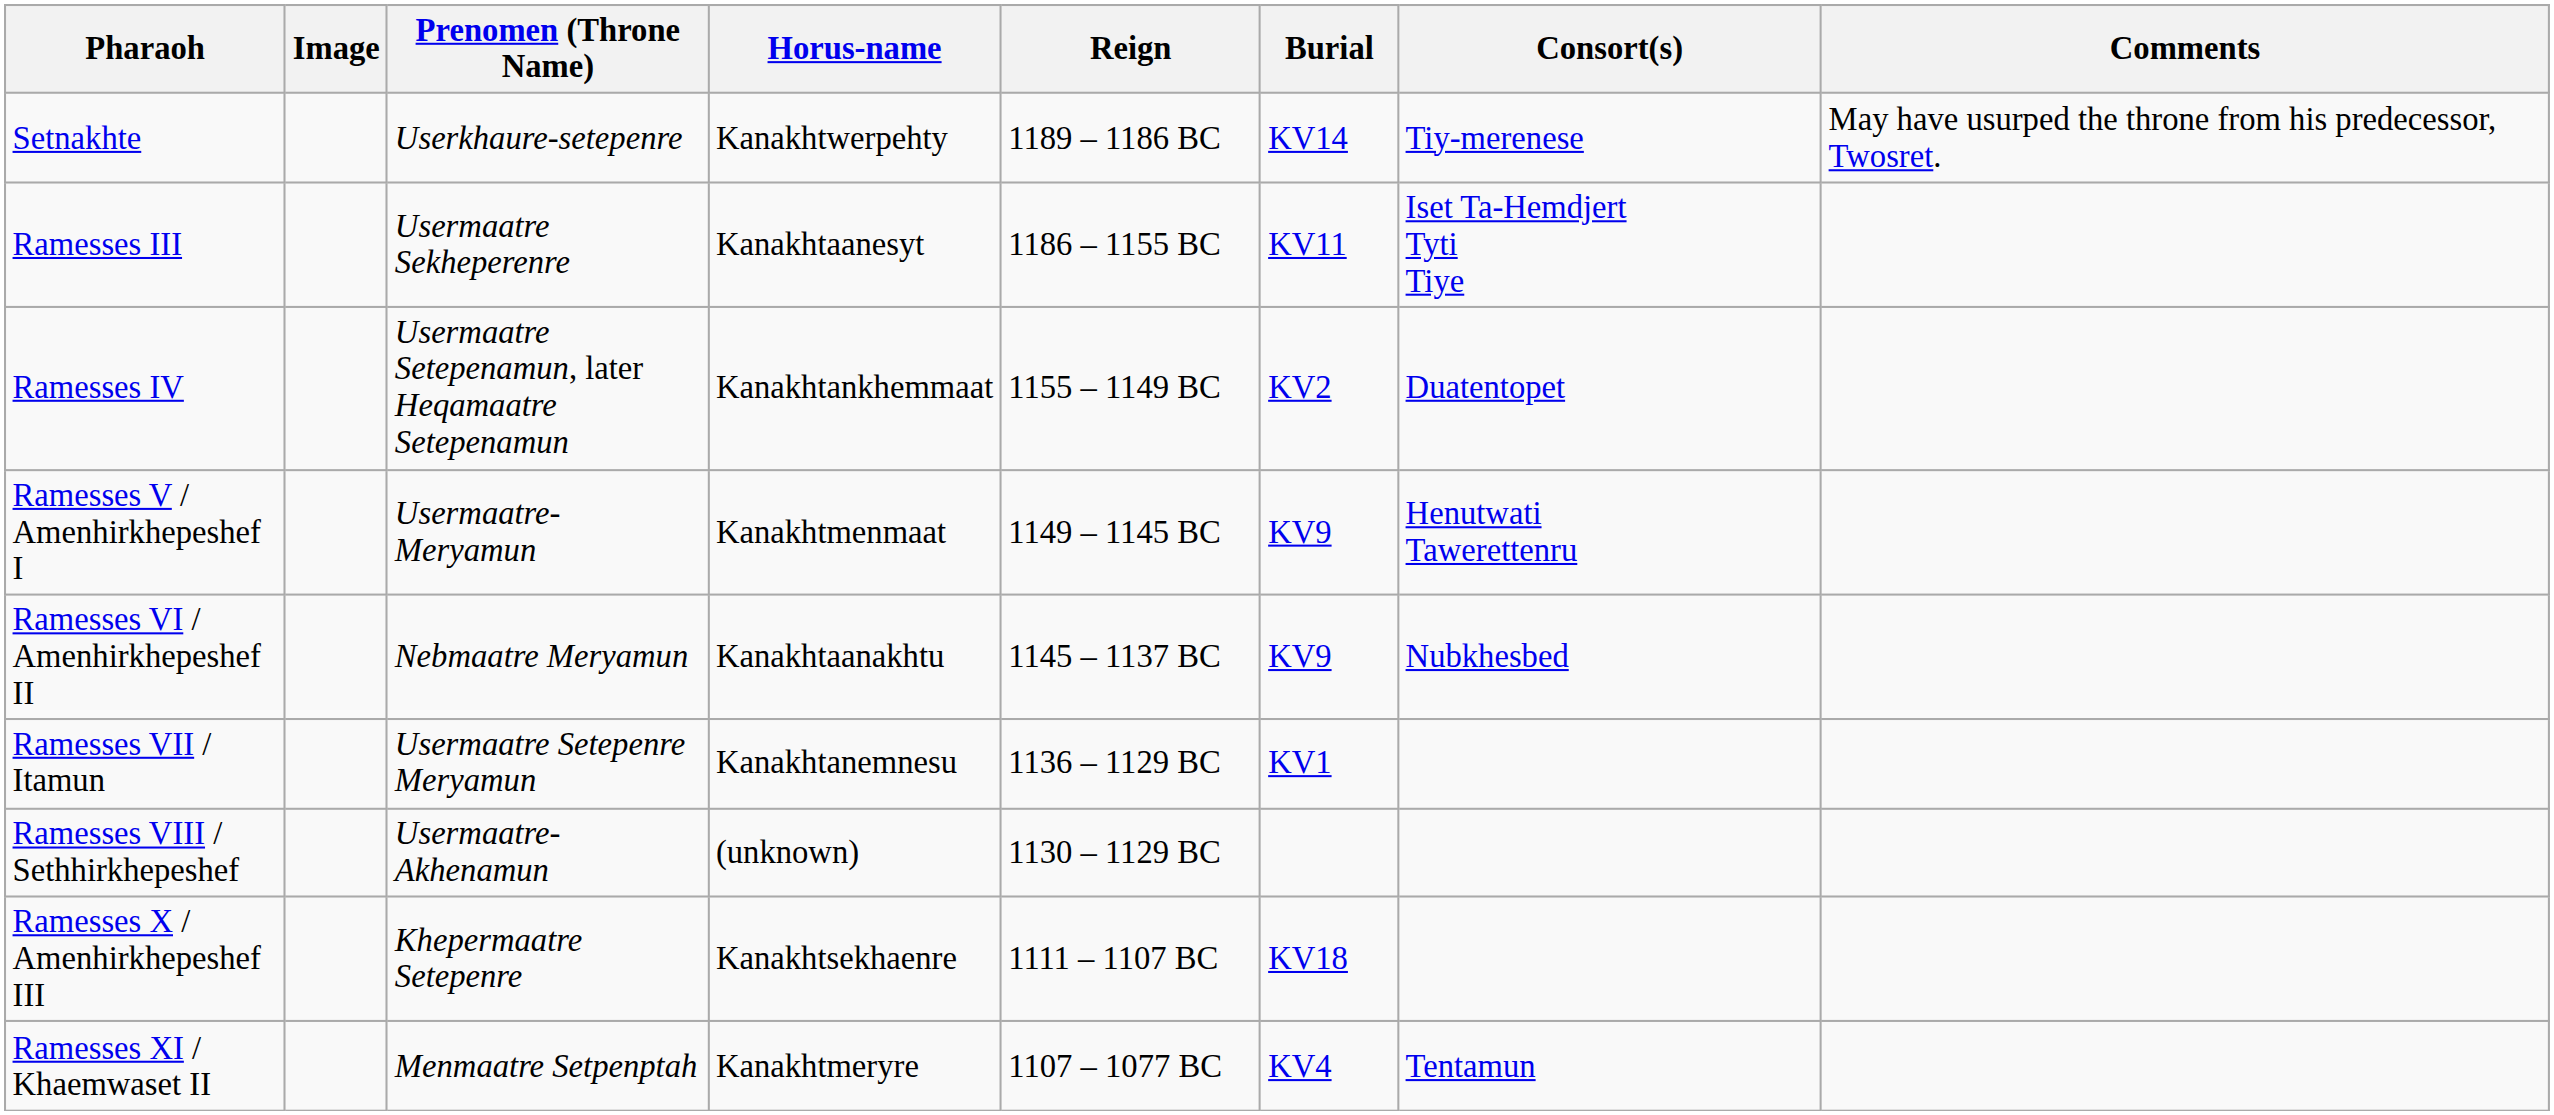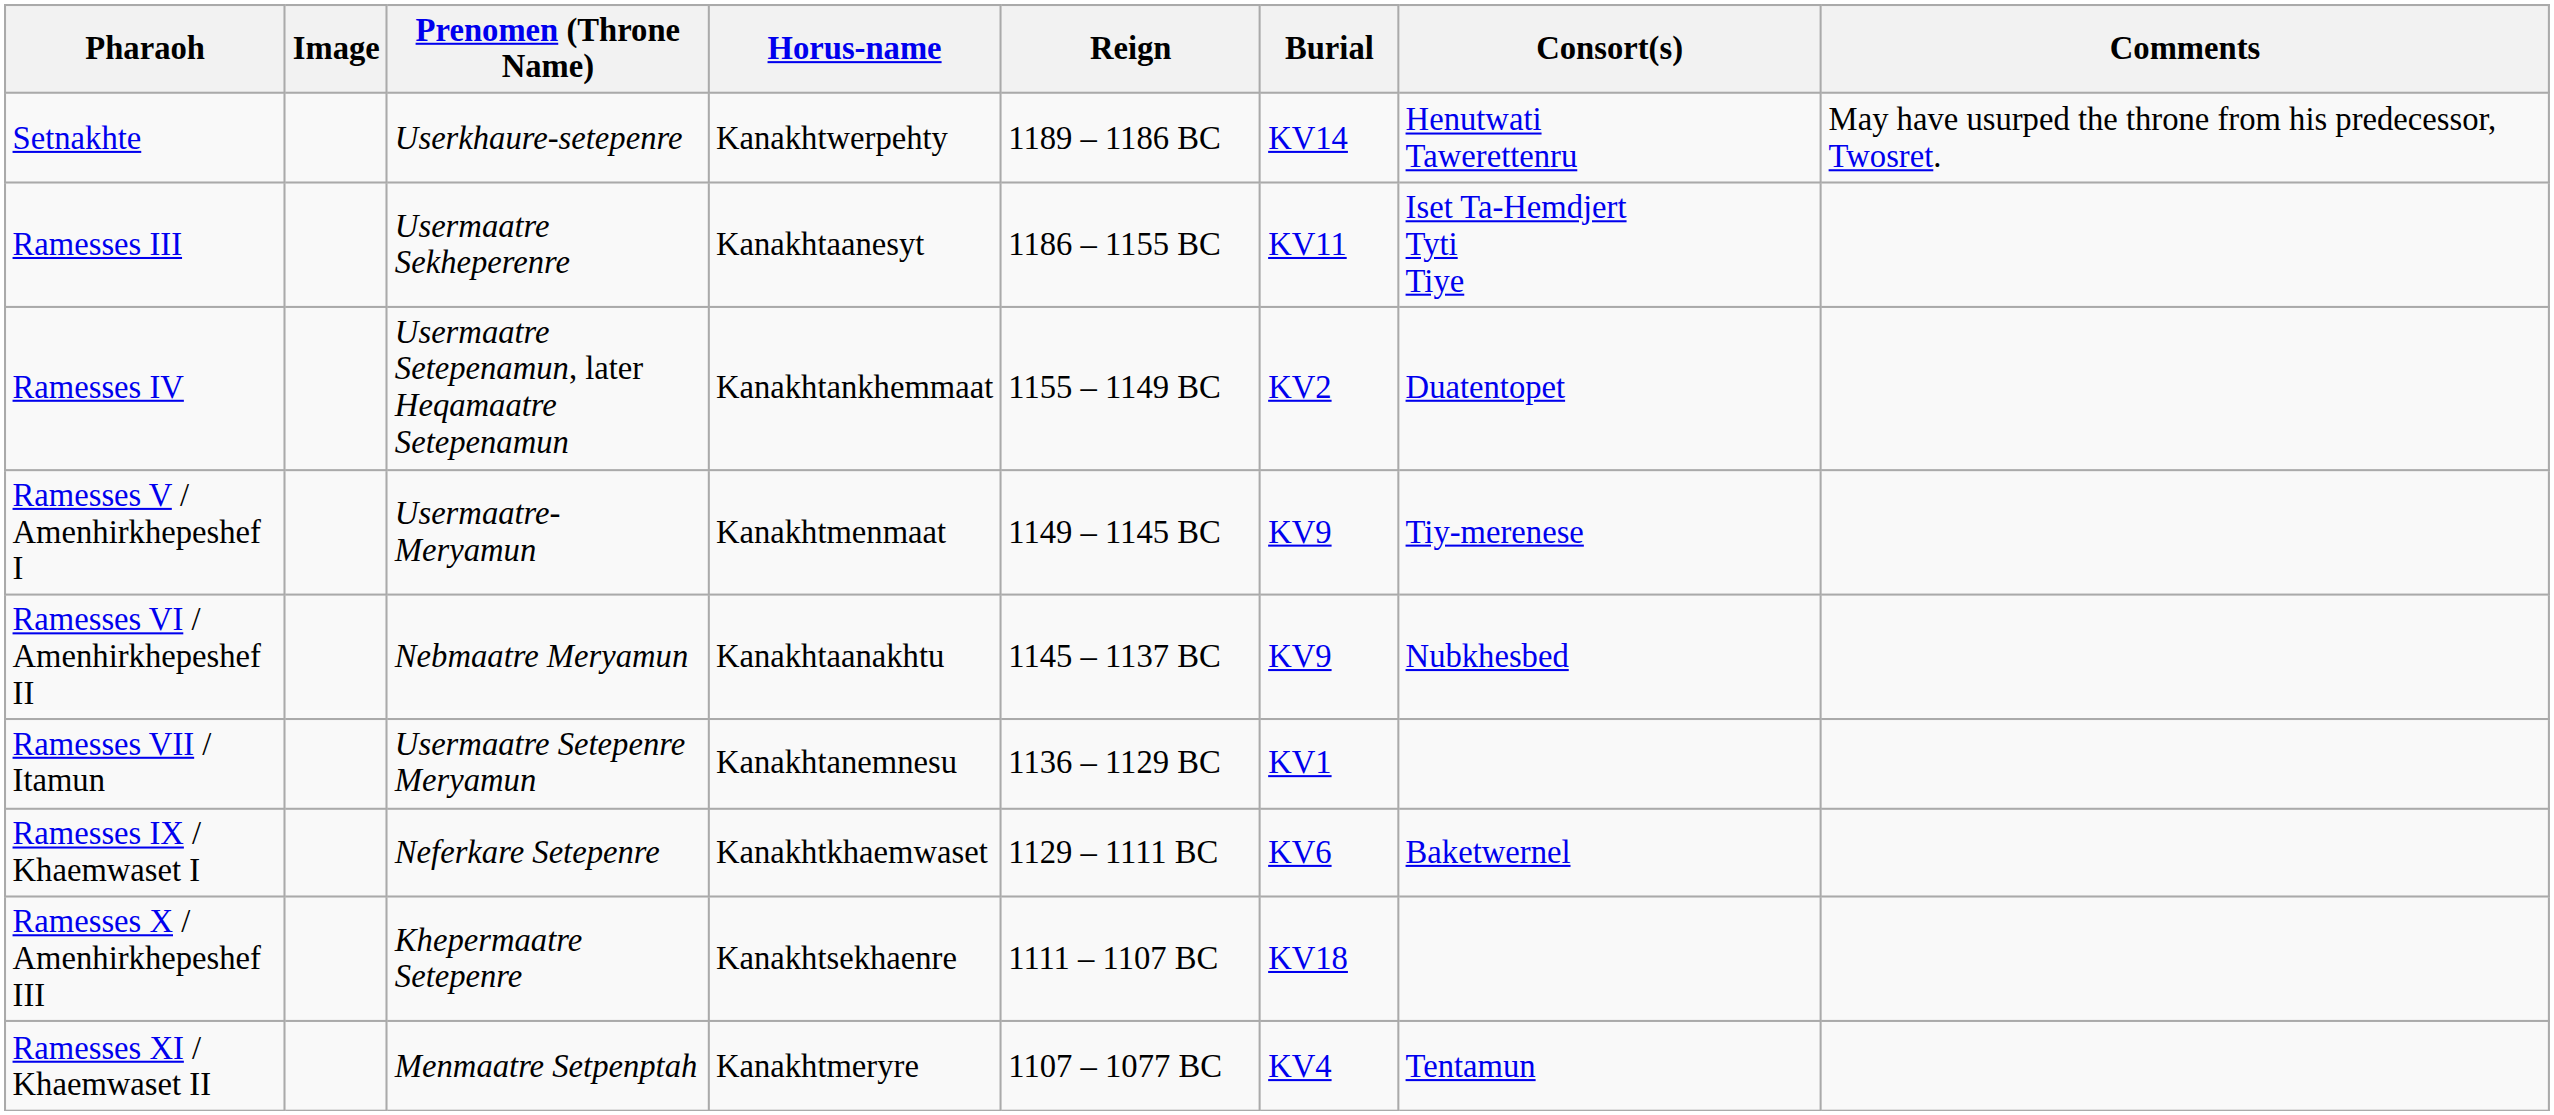Setnakhte | Consort(s): Tiy-merenese -> Henutwati Tawerettenru
Ramesses V / Amenhirkhepeshef I | Consort(s): Henutwati Tawerettenru -> Tiy-merenese
- row: Ramesses VIII / Sethhirkhepeshef | Usermaatre-Akhenamun | (unknown) | 1130 – 1129 BC
+ row: Ramesses IX / Khaemwaset I | Neferkare Setepenre | Kanakhtkhaemwaset | 1129 – 1111 BC | KV6 | Baketwernel
